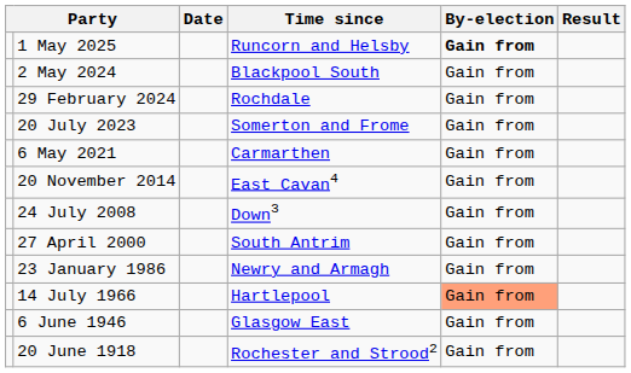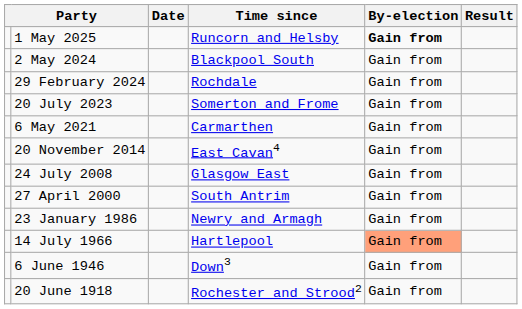24 July 2008 | Time since: Down3 -> Glasgow East
6 June 1946 | Time since: Glasgow East -> Down3
